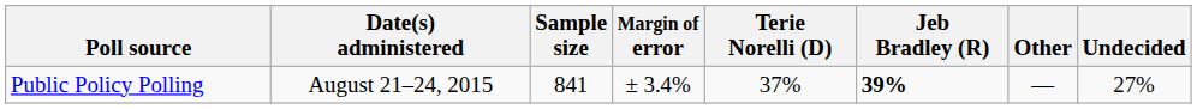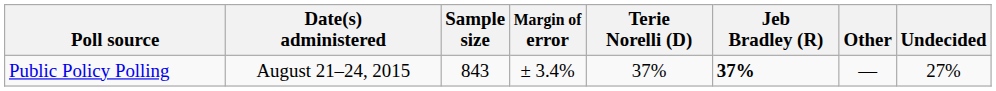Public Policy Polling | Sample size: 841 -> 843
Public Policy Polling | Jeb Bradley (R): 39% -> 37%
